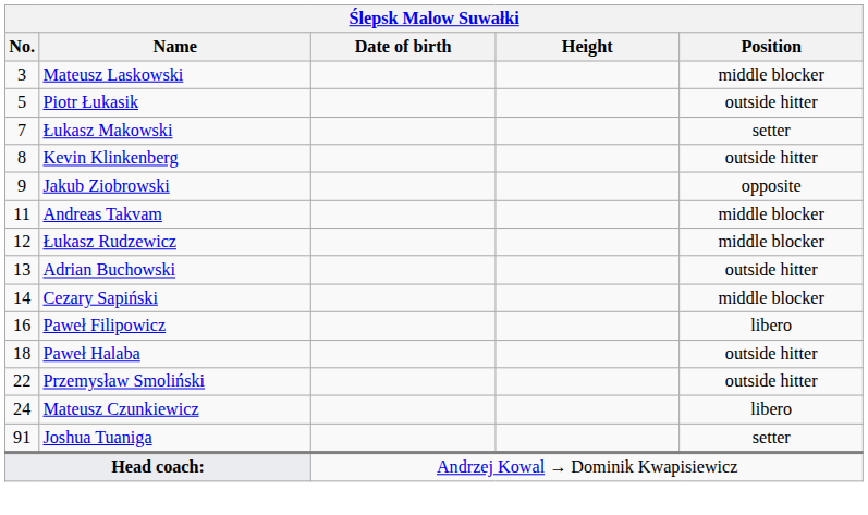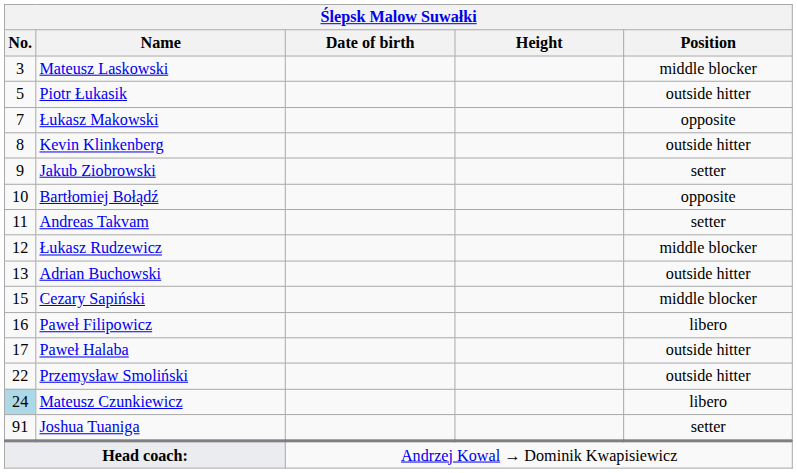Łukasz Makowski | Position: setter -> opposite
Jakub Ziobrowski | Position: opposite -> setter
+ row: 10 | Bartłomiej Bołądź | opposite
Andreas Takvam | Position: middle blocker -> setter
Cezary Sapiński | No.: 14 -> 15
Paweł Halaba | No.: 18 -> 17
Mateusz Czunkiewicz | No.: no background -> lightblue background
